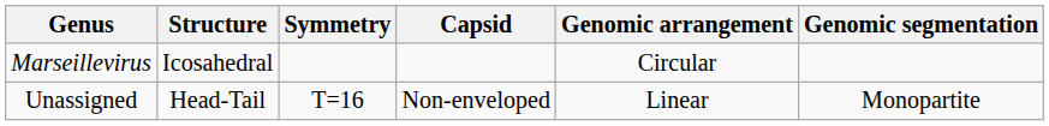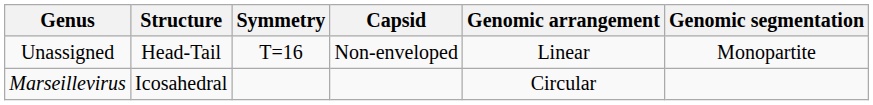rows swapped: Unassigned <-> Marseillevirus
